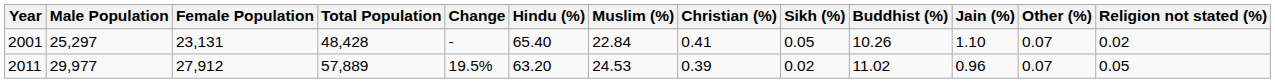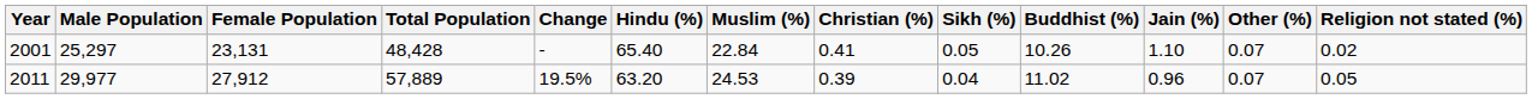2011 | Sikh (%): 0.02 -> 0.04
